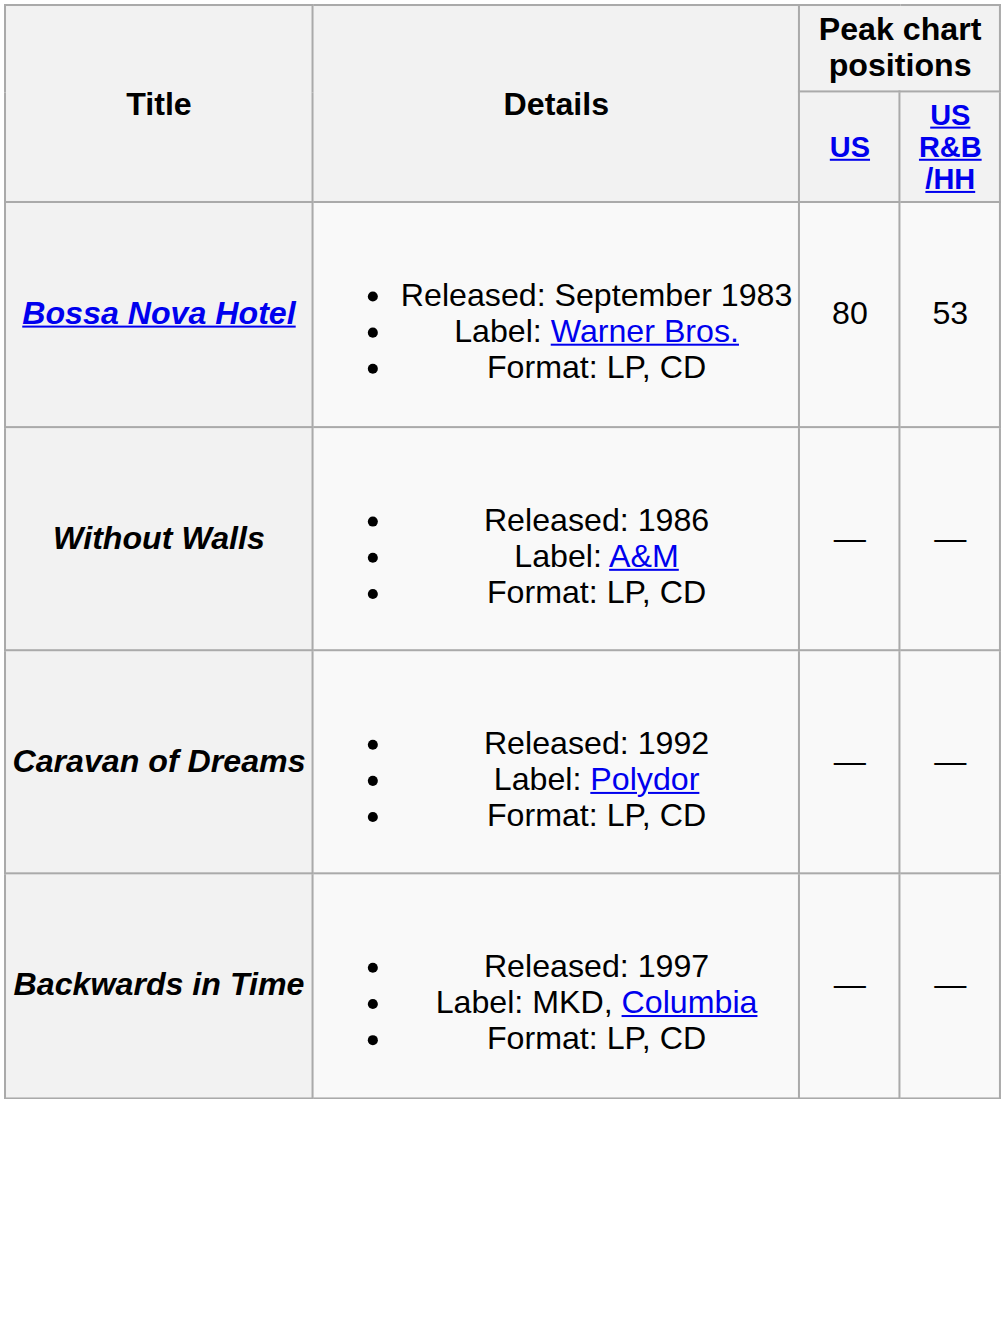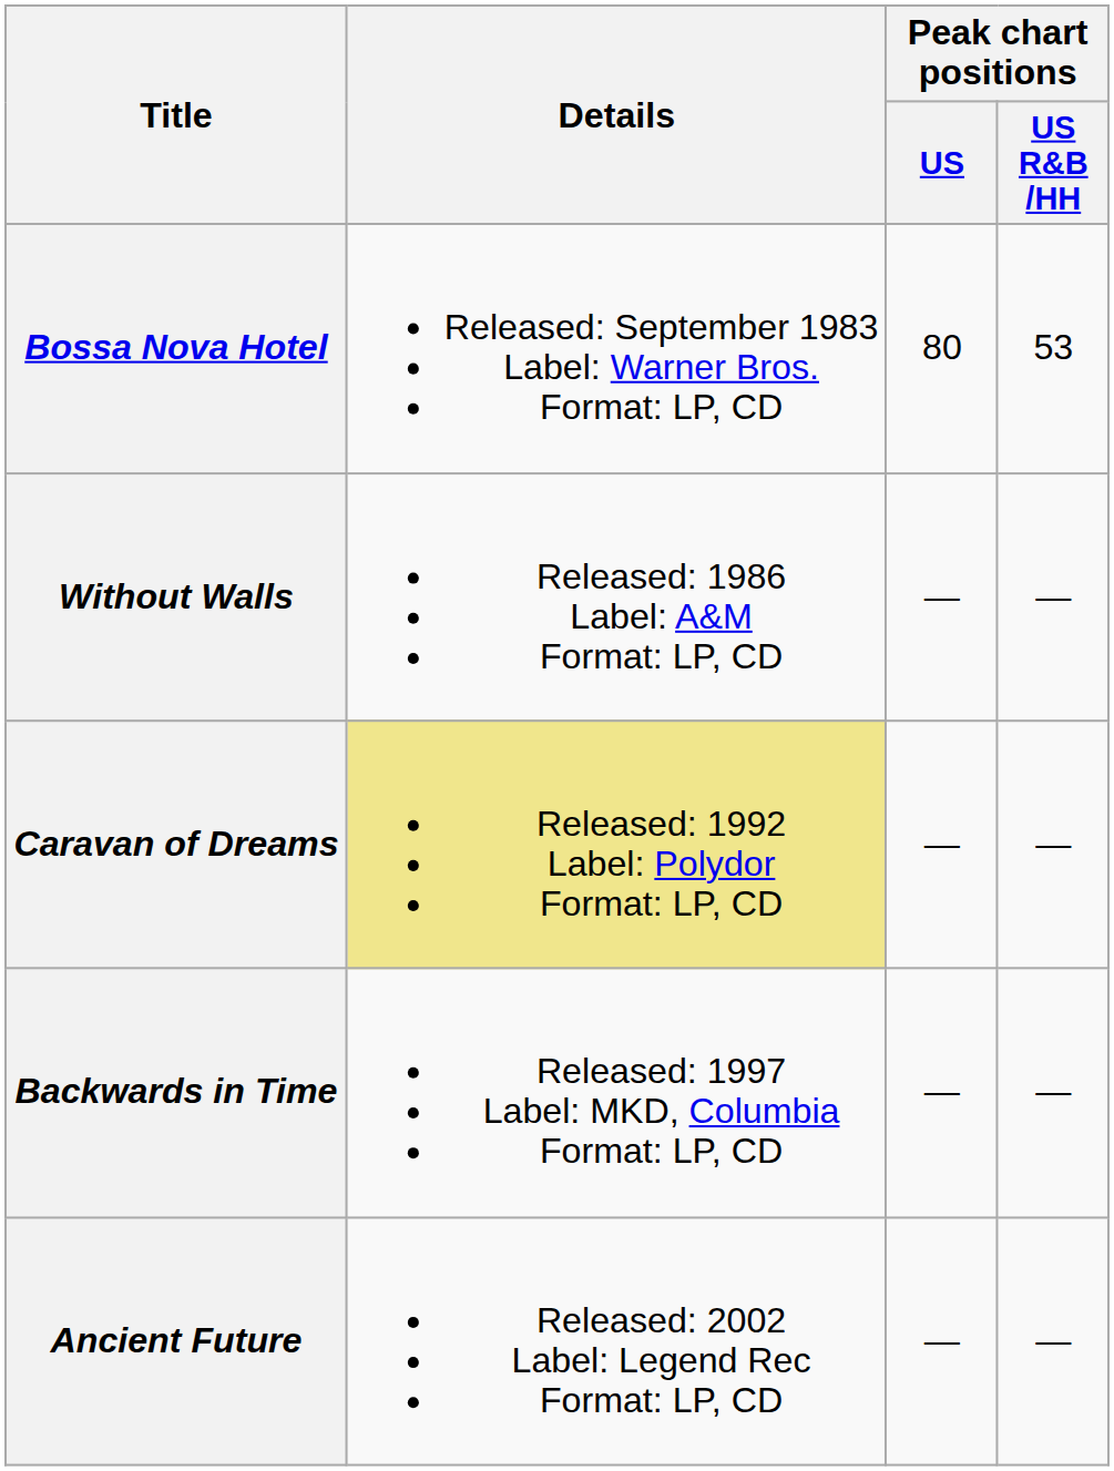Caravan of Dreams | Details: no background -> khaki background
+ row: Ancient Future | Released: 2002 Label: Legend Rec Format: LP, CD | — | —
